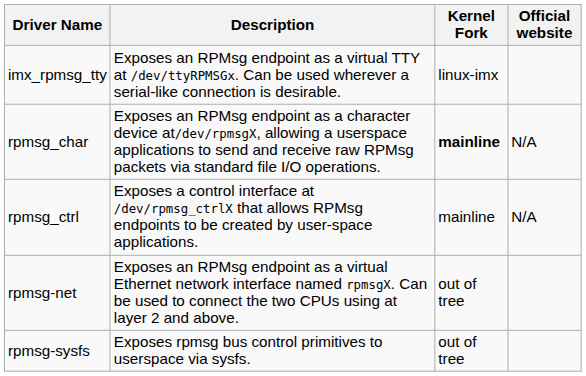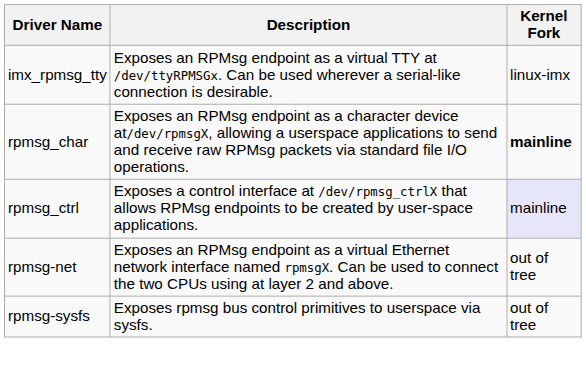- column: Official website | N/A | N/A
rpmsg_ctrl | Kernel Fork: no background -> lavender background
